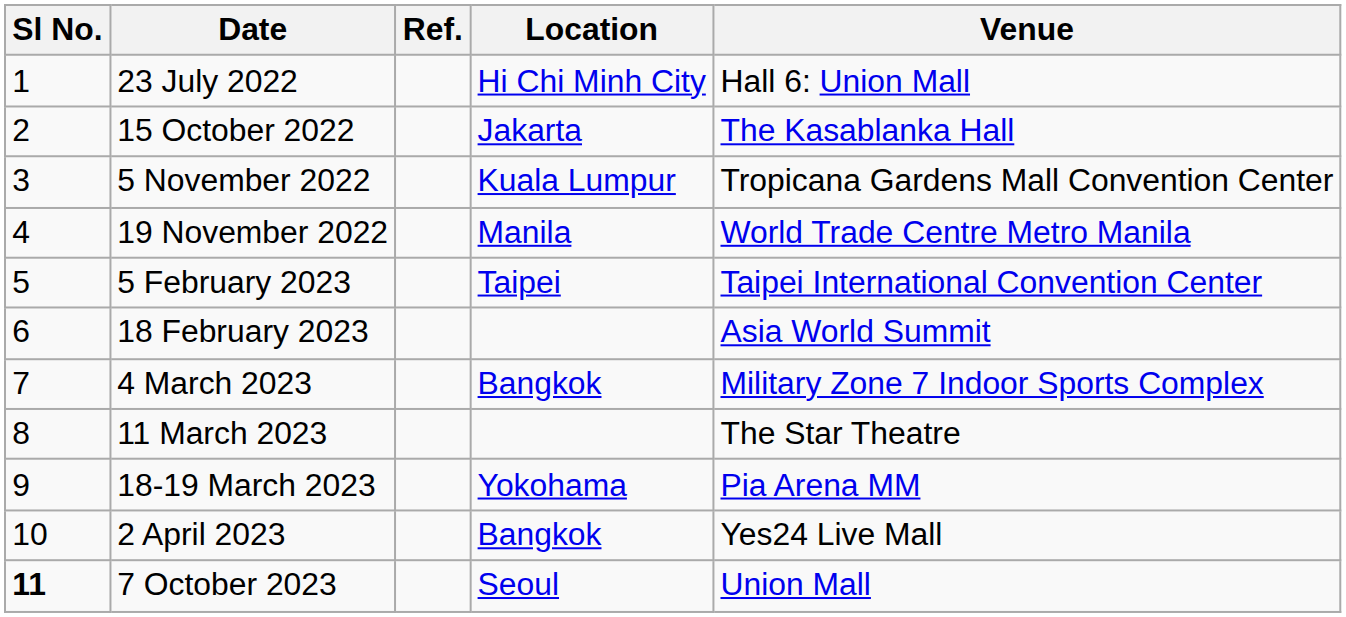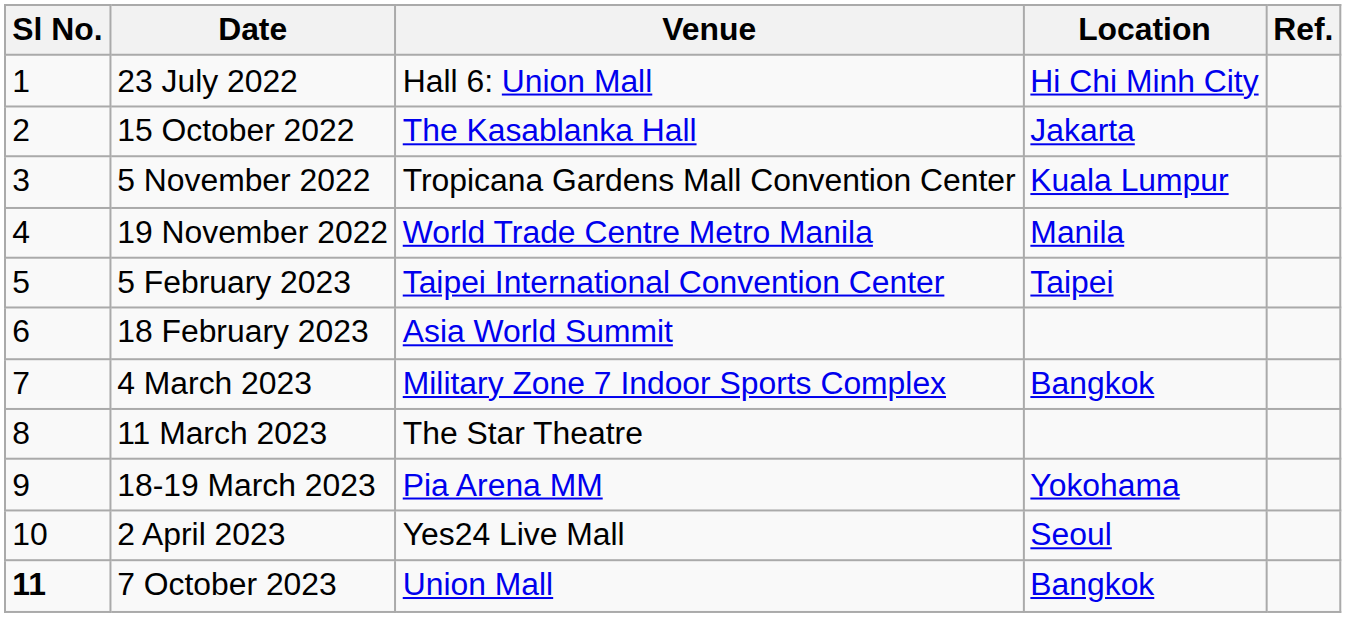columns swapped: Venue <-> Ref.
2 April 2023 | Location: Bangkok -> Seoul
7 October 2023 | Location: Seoul -> Bangkok
